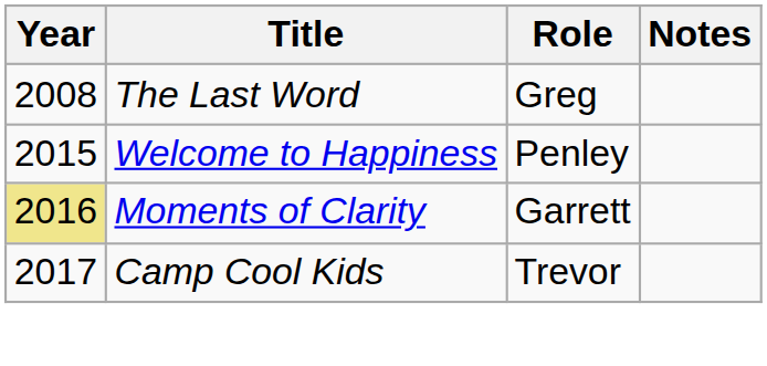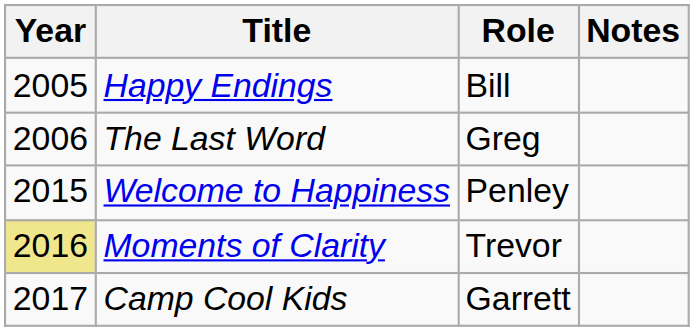+ row: 2005 | Happy Endings | Bill
The Last Word | Year: 2008 -> 2006
Moments of Clarity | Role: Garrett -> Trevor
Camp Cool Kids | Role: Trevor -> Garrett
